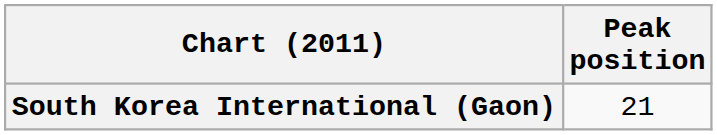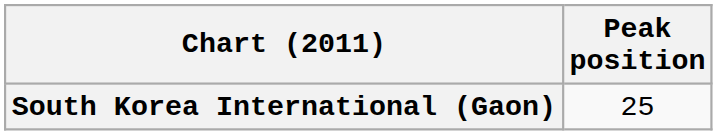South Korea International (Gaon) | Peak position: 21 -> 25
